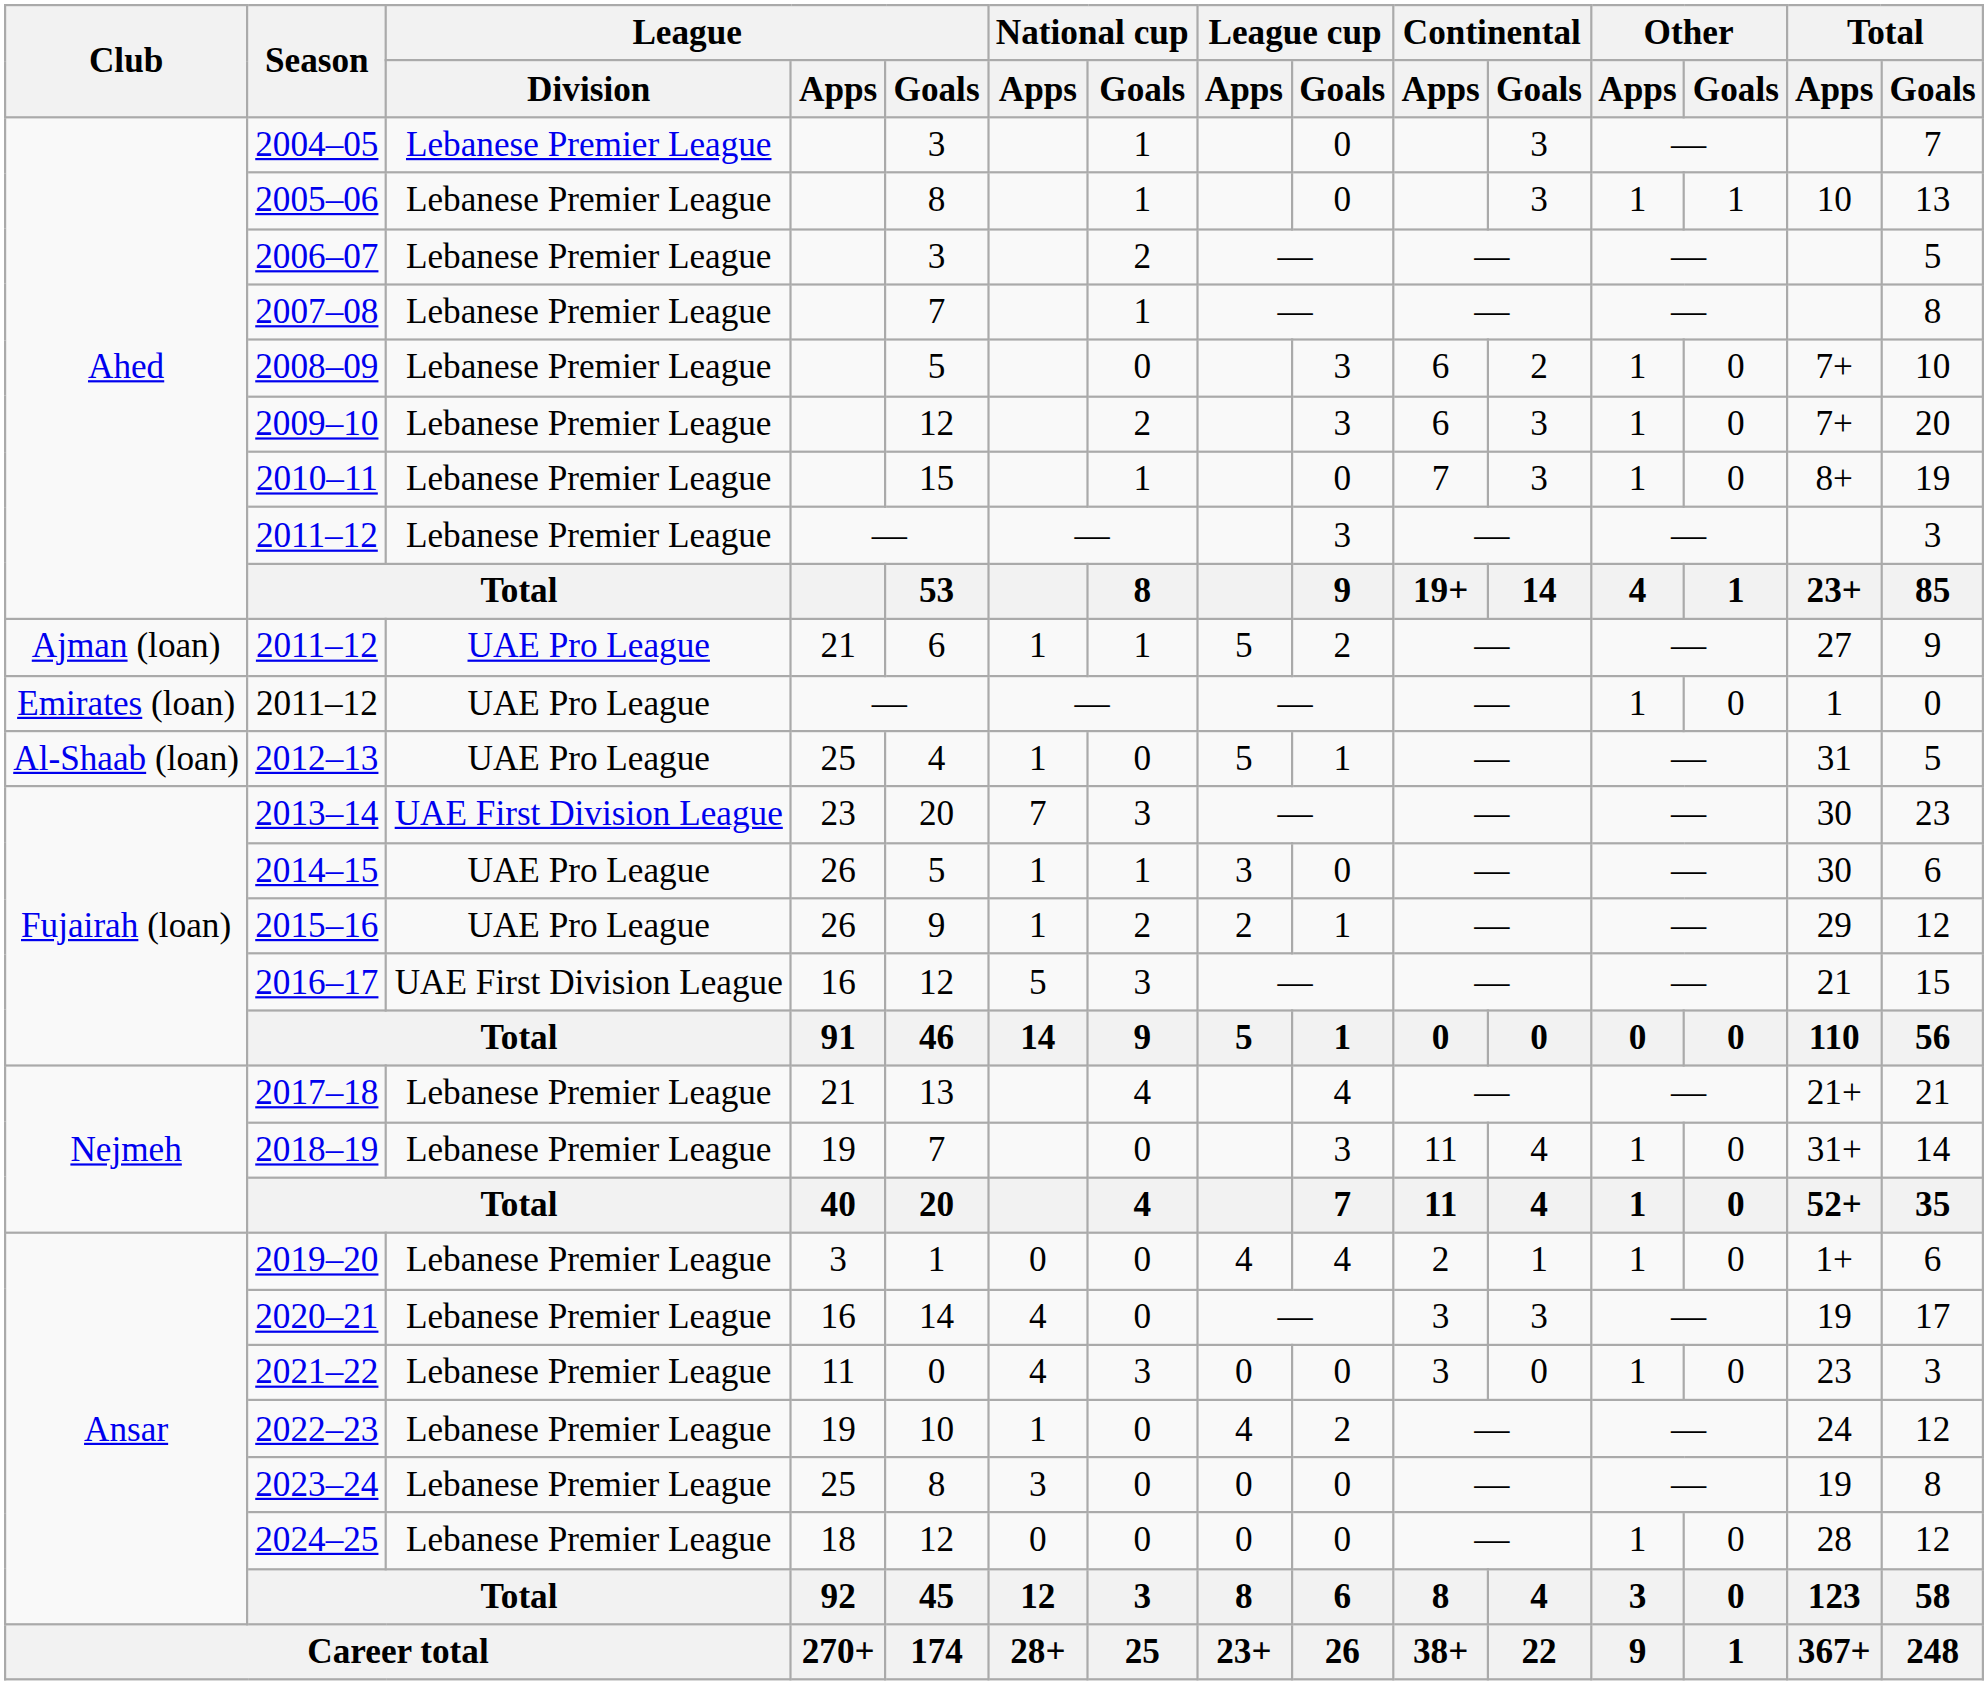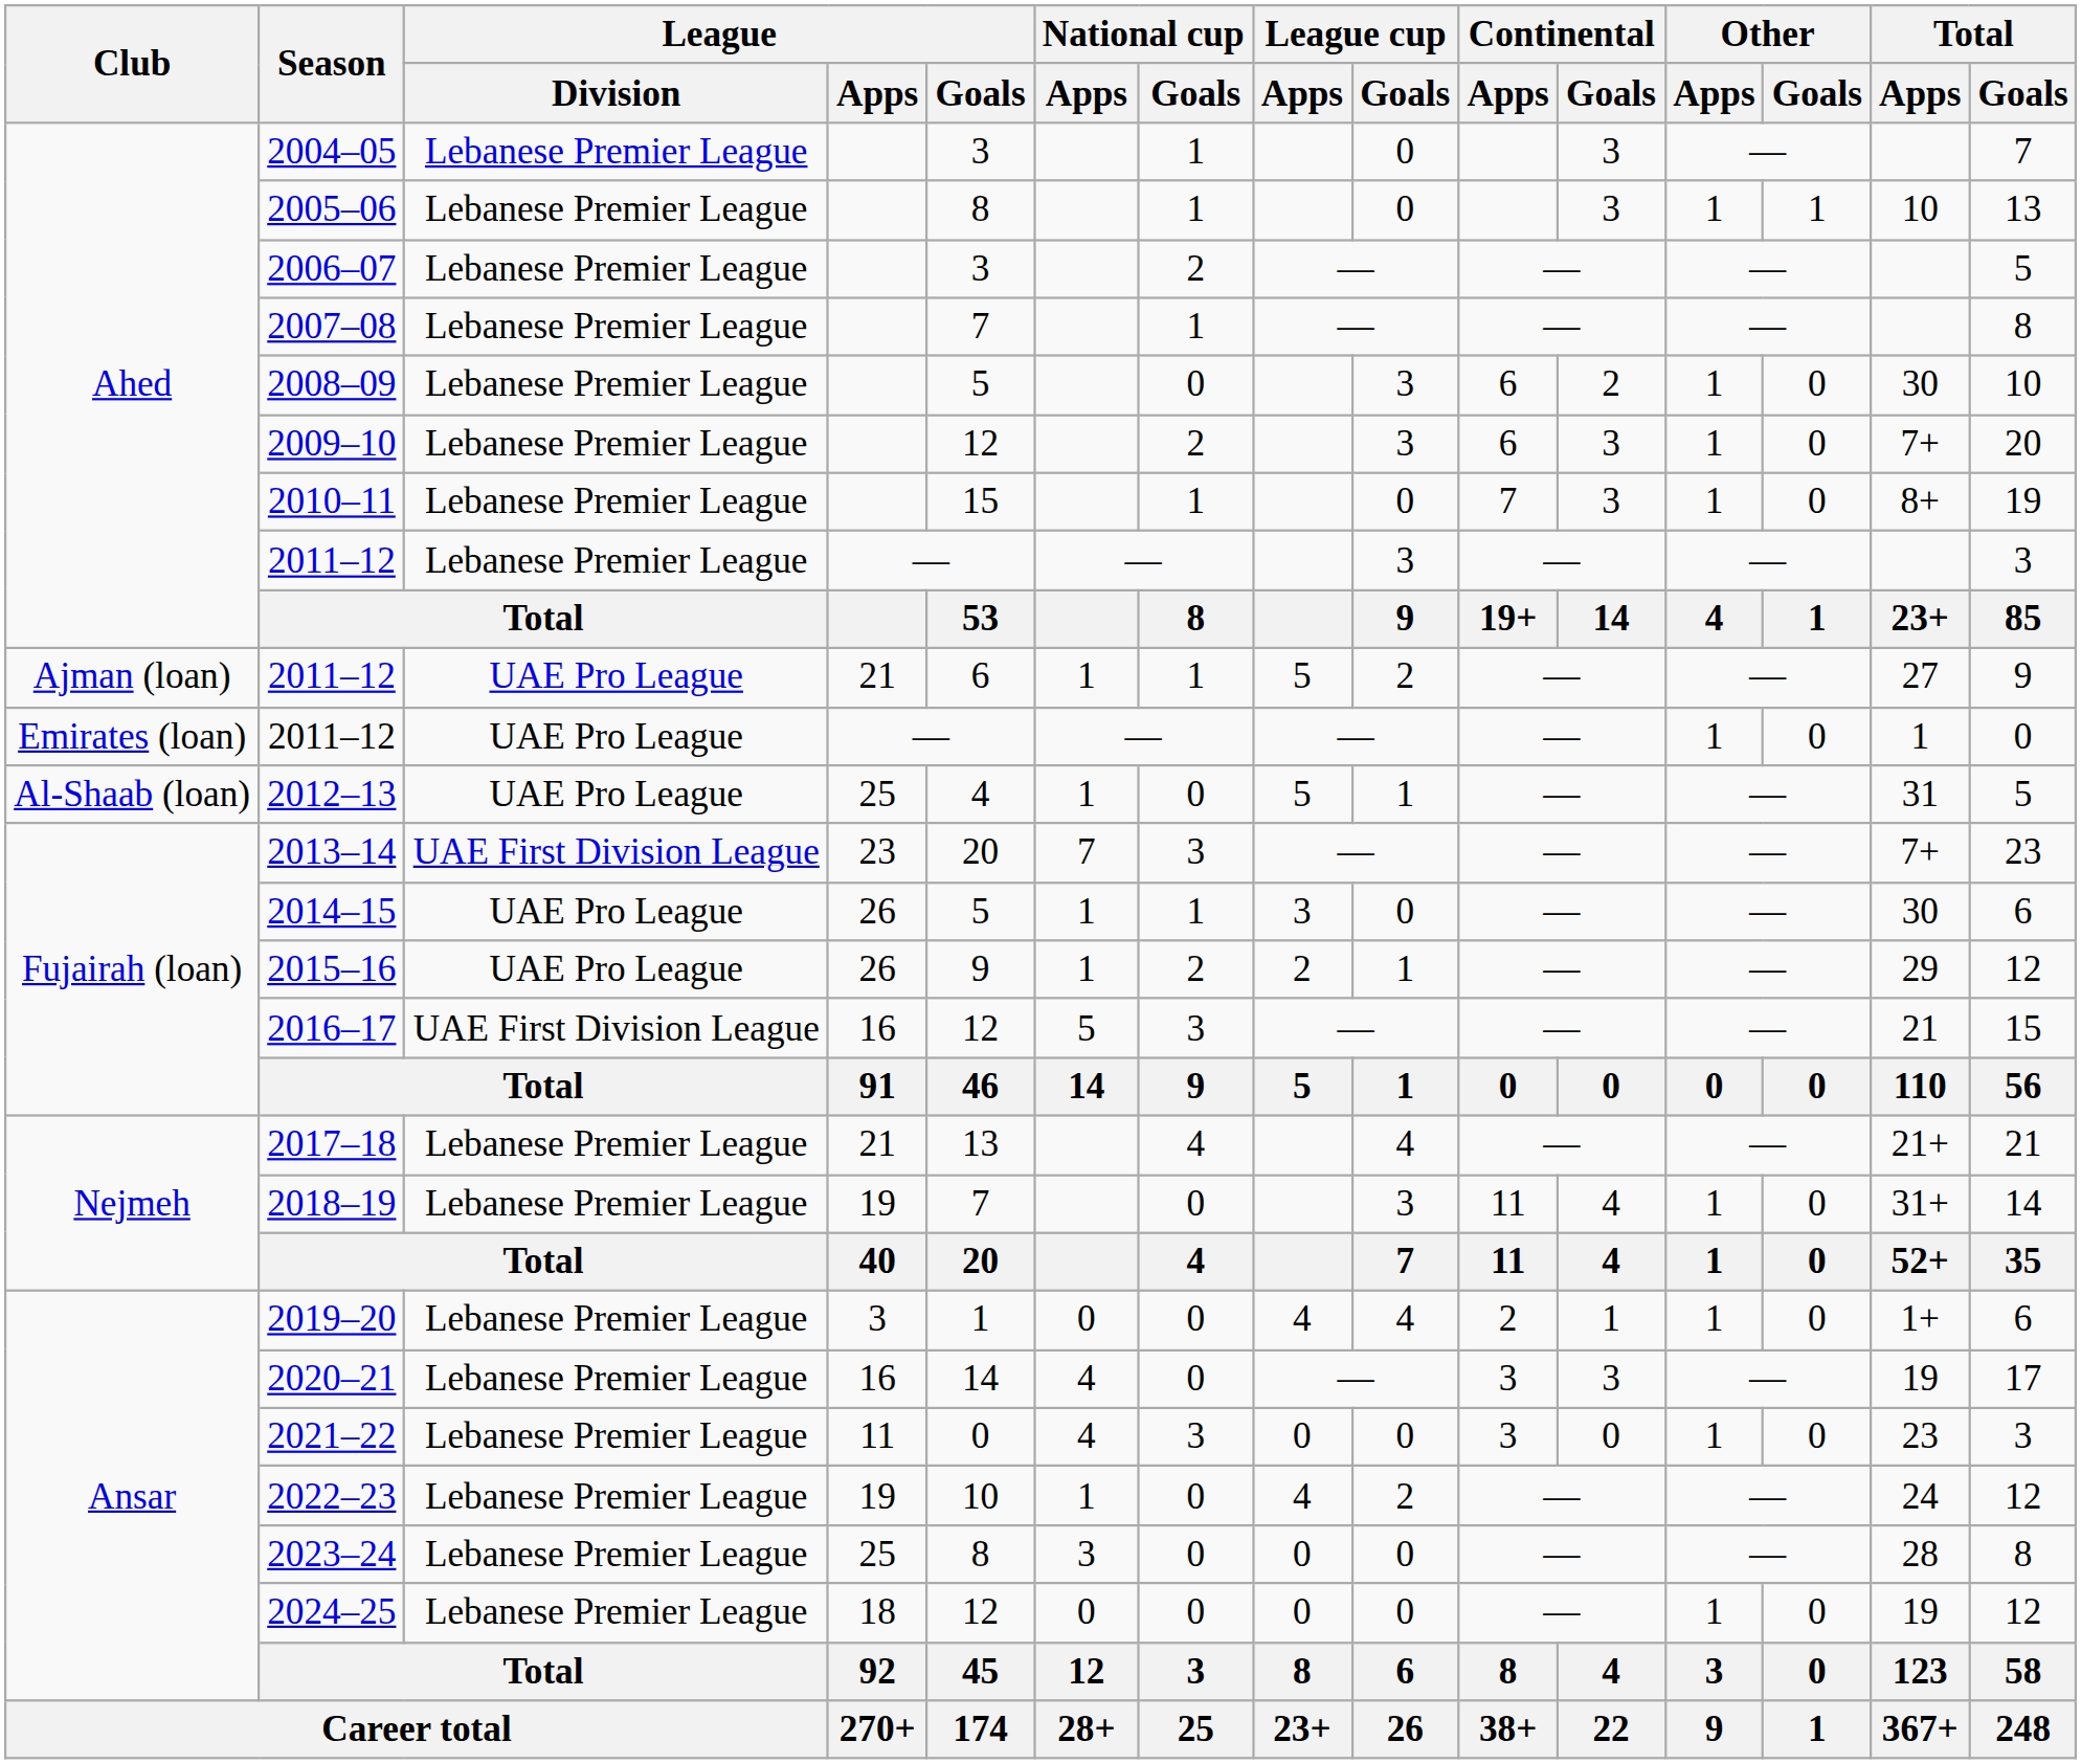2008–09 | Total / Apps: 7+ -> 30
2013–14 | Total / Apps: 30 -> 7+
2023–24 | Total / Apps: 19 -> 28
2024–25 | Total / Apps: 28 -> 19
